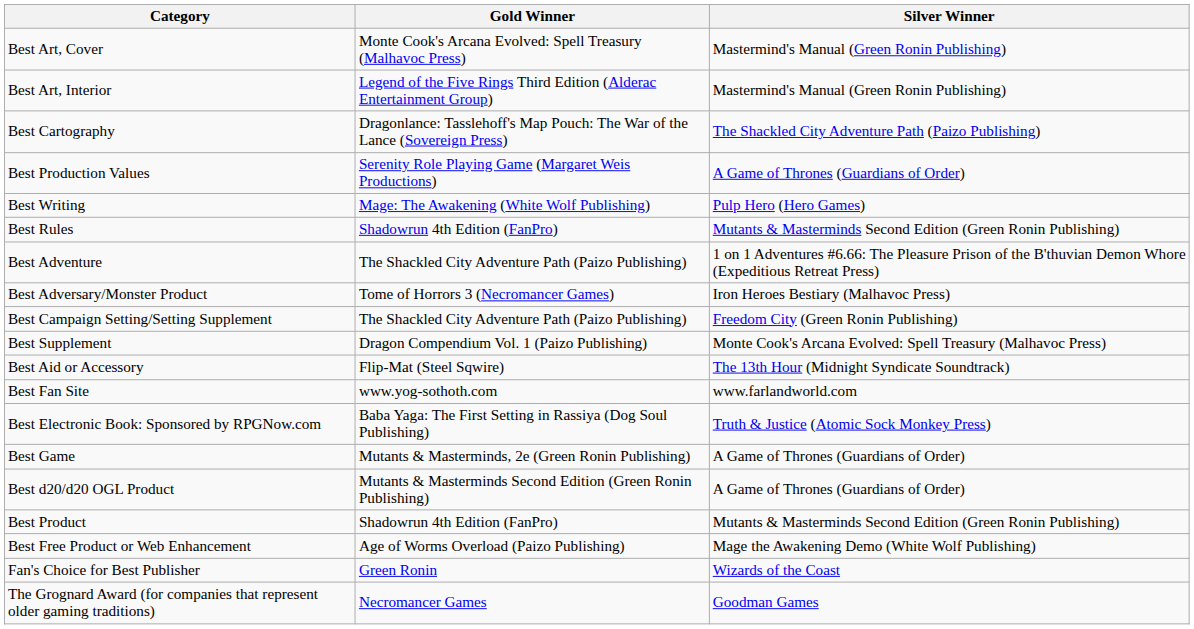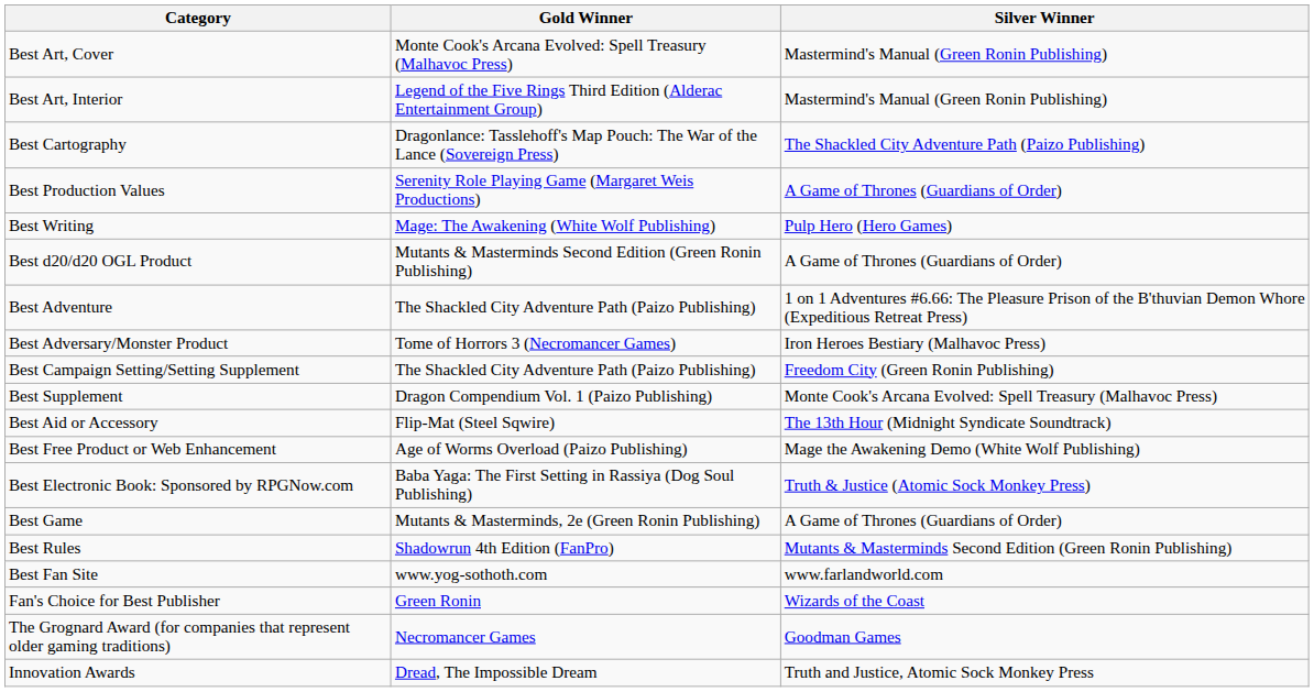rows swapped: Best Rules <-> Best d20/d20 OGL Product
rows swapped: Best Free Product or Web Enhancement <-> Best Fan Site
- row: Best Product | Shadowrun 4th Edition (FanPro) | Mutants & Masterminds Second Edition (Green Ronin Publishing)
+ row: Innovation Awards | Dread, The Impossible Dream | Truth and Justice, Atomic Sock Monkey Press
